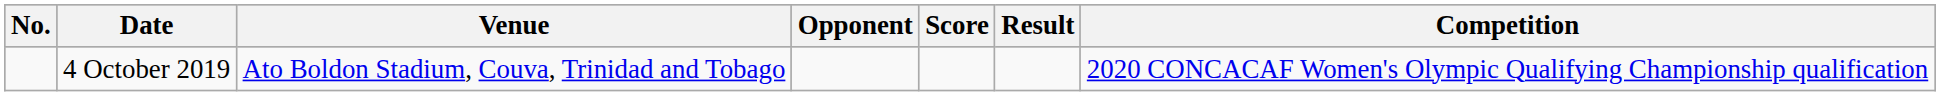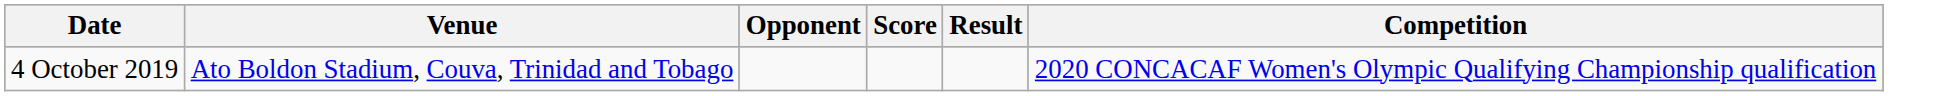- column: No.
